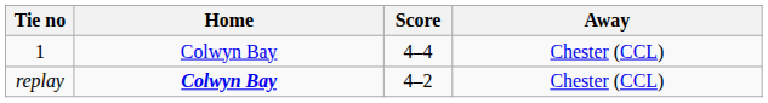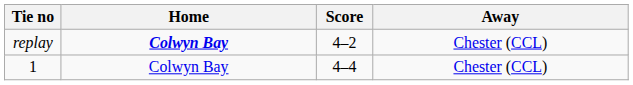rows swapped: 1 <-> replay
